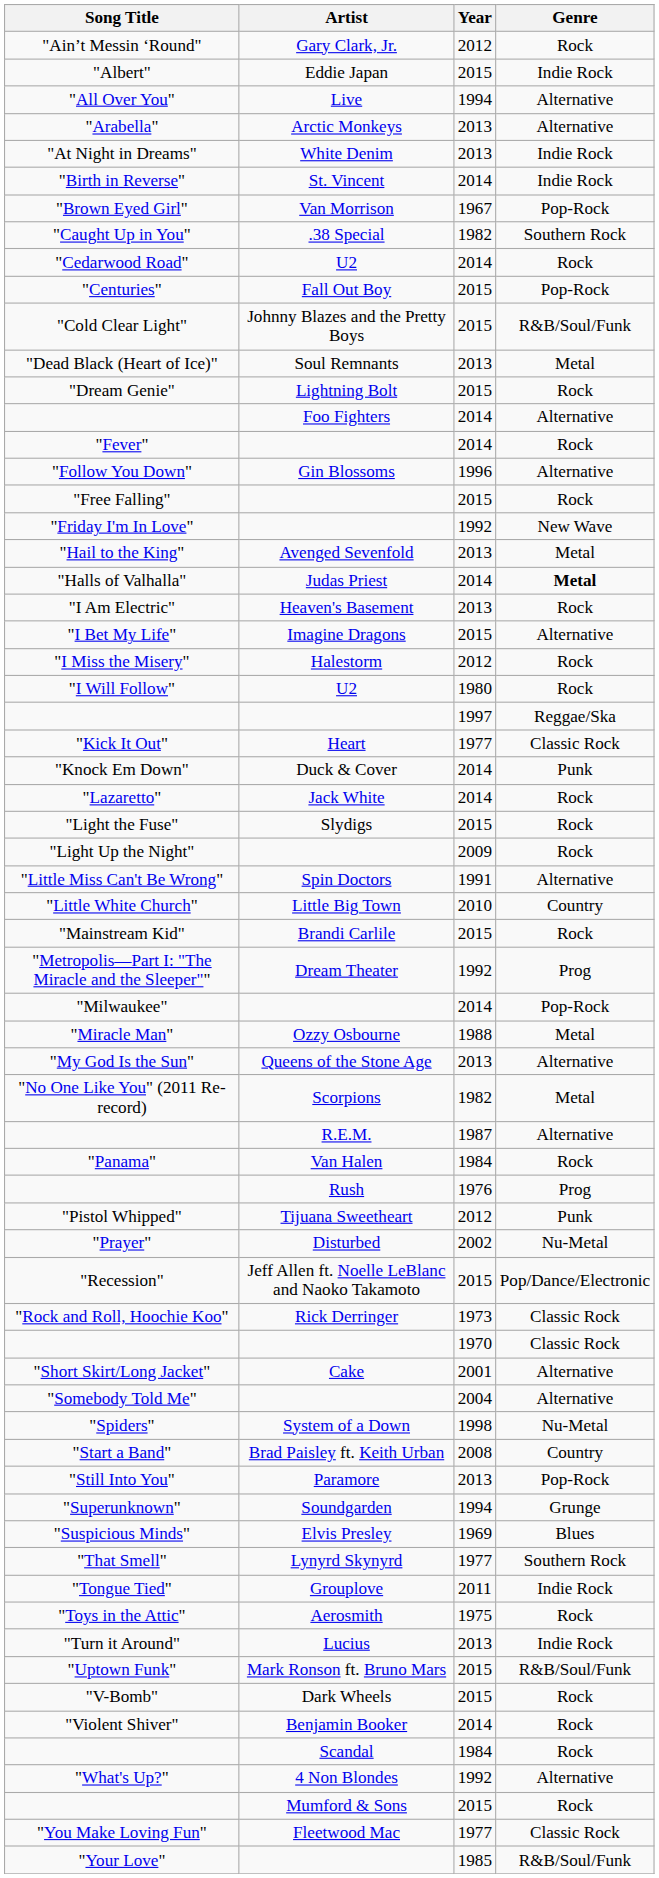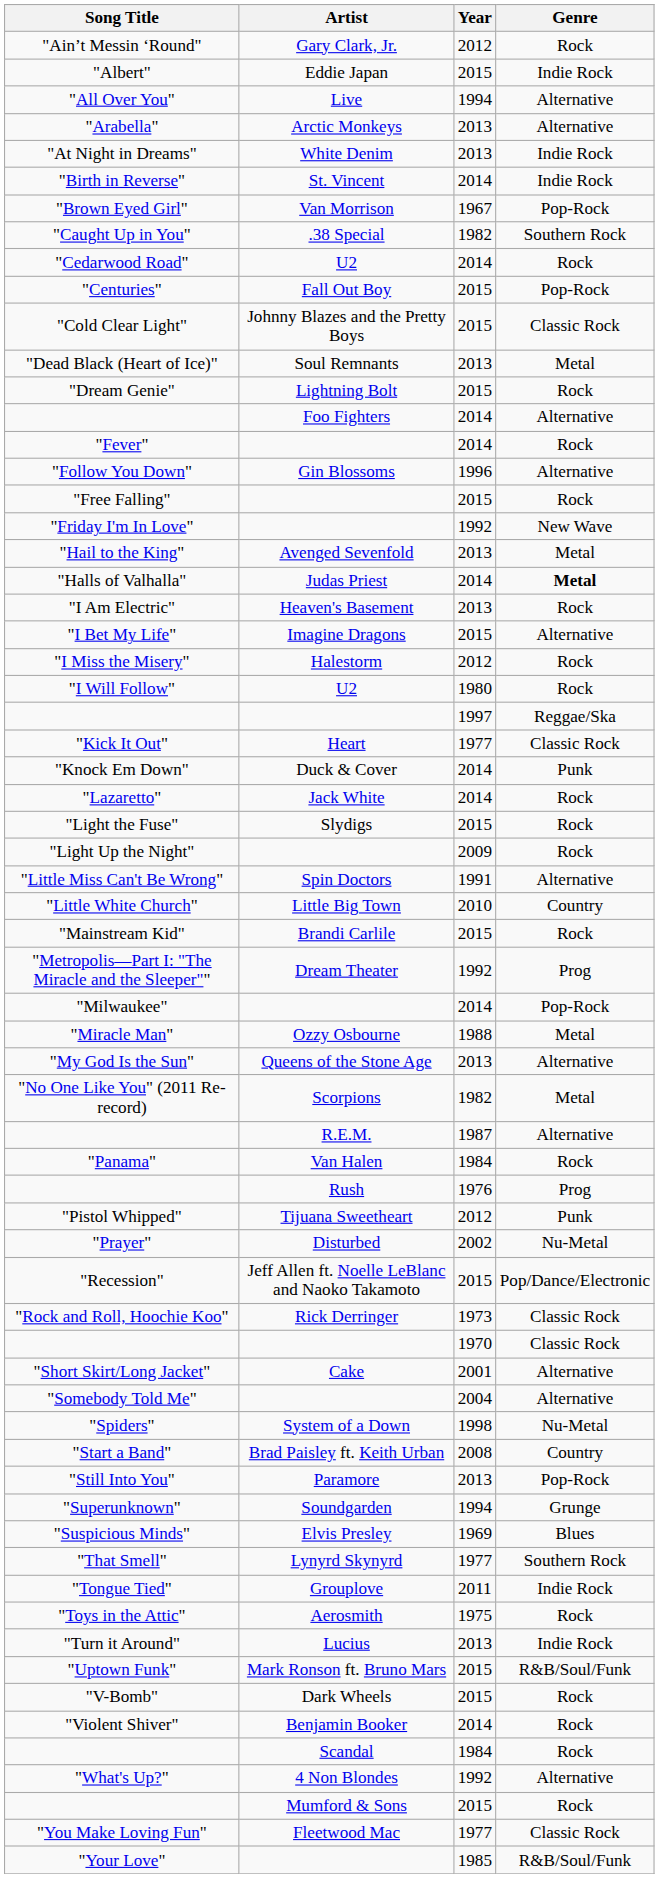"Cold Clear Light" | Genre: R&B/Soul/Funk -> Classic Rock
